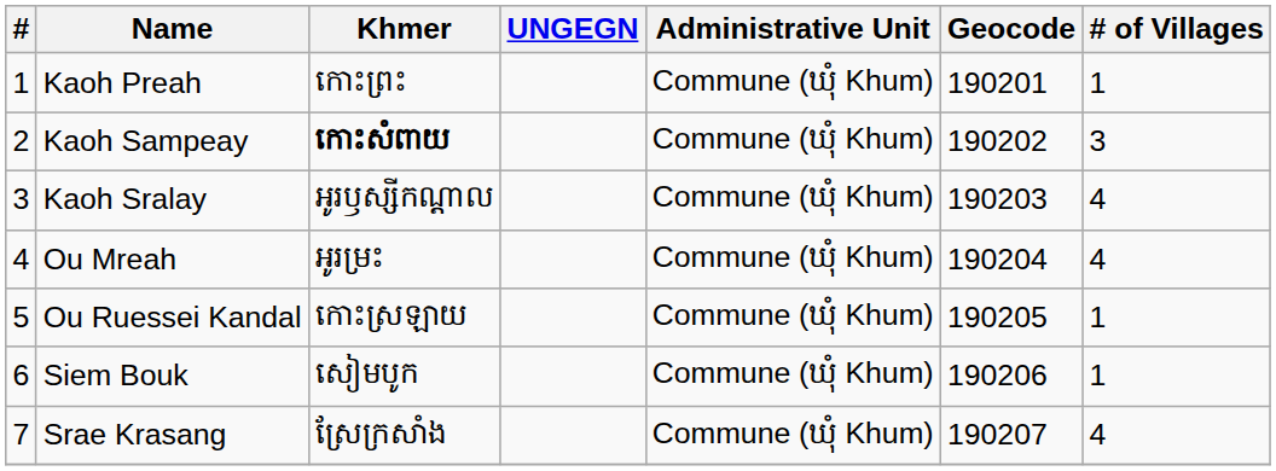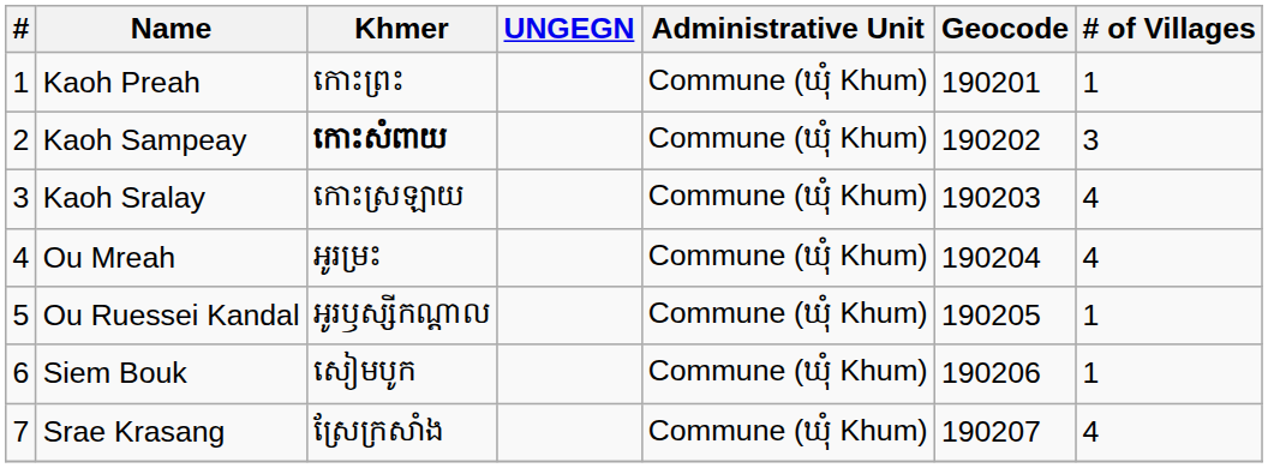Kaoh Sralay | Khmer: អូរឫស្សីកណ្ដាល -> កោះស្រឡាយ
Ou Ruessei Kandal | Khmer: កោះស្រឡាយ -> អូរឫស្សីកណ្ដាល
